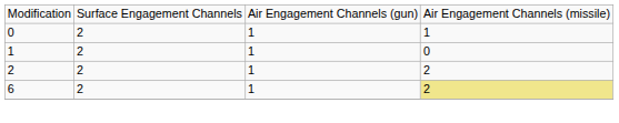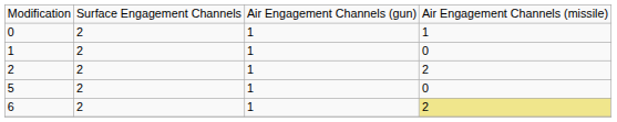+ row: 5 | 2 | 1 | 0
